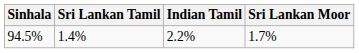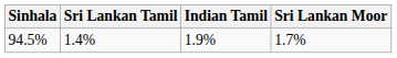94.5% | Indian Tamil: 2.2% -> 1.9%
